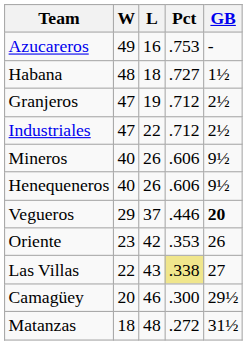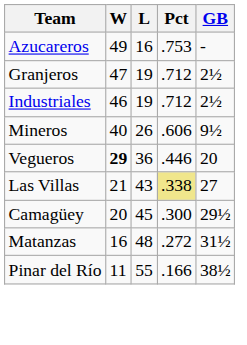- row: Habana | 48 | 18 | .727 | 1½
Industriales | W: 47 -> 46
Industriales | L: 22 -> 19
- row: Henequeneros | 40 | 26 | .606 | 9½
Vegueros | W: normal -> bold
Vegueros | L: 37 -> 36
Vegueros | GB: bold -> normal
- row: Oriente | 23 | 42 | .353 | 26
Las Villas | W: 22 -> 21
Camagüey | L: 46 -> 45
Matanzas | W: 18 -> 16
+ row: Pinar del Río | 11 | 55 | .166 | 38½
